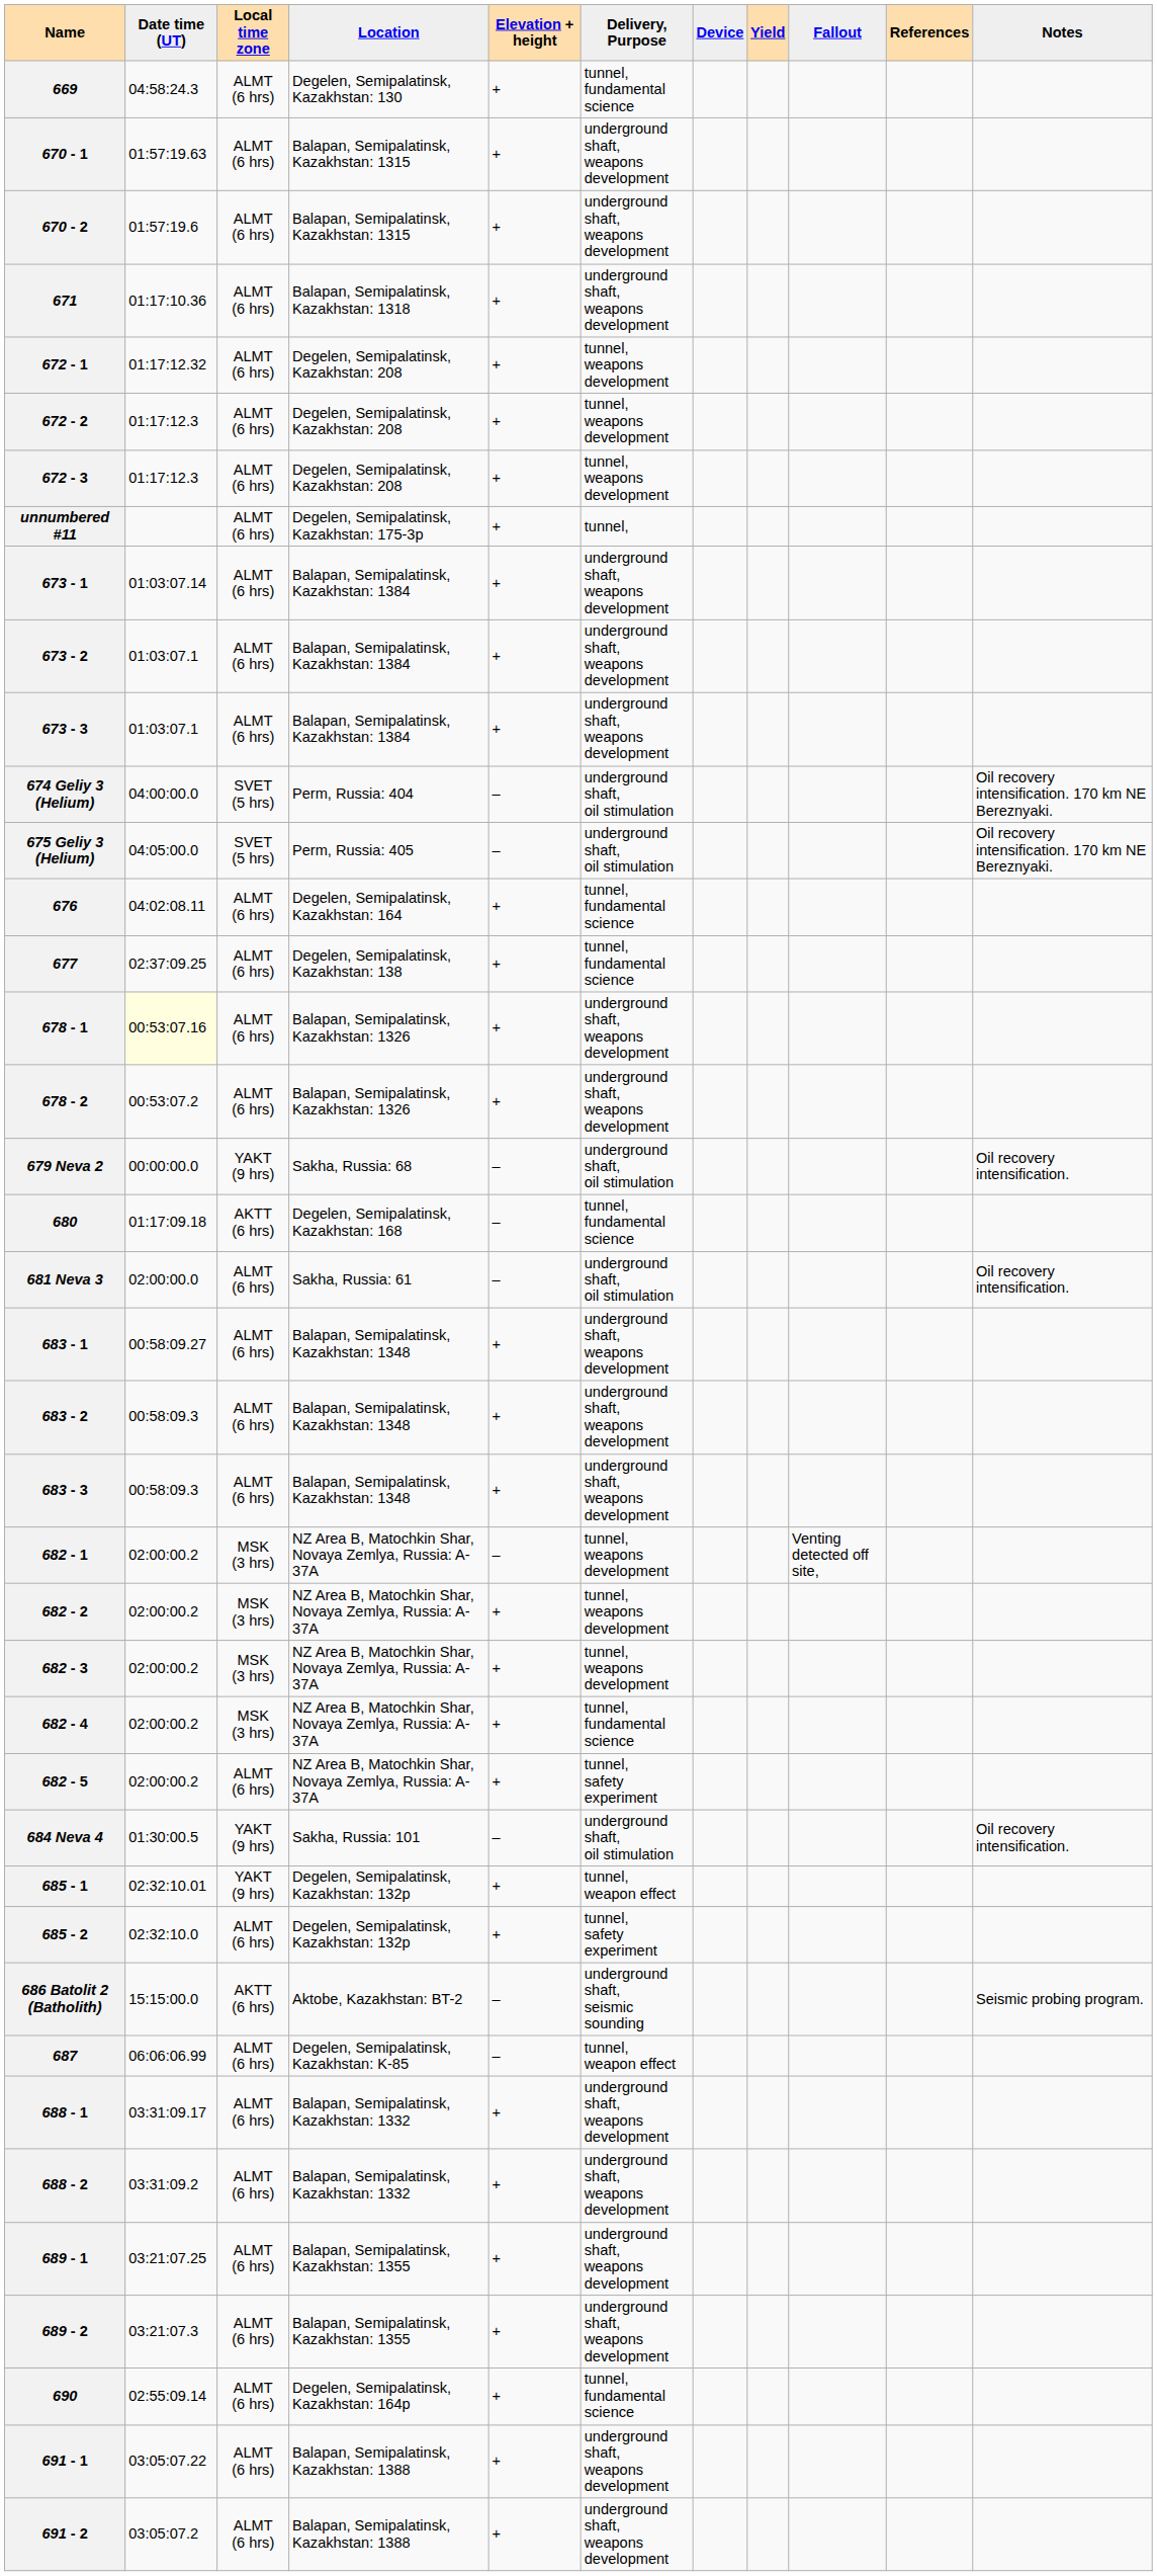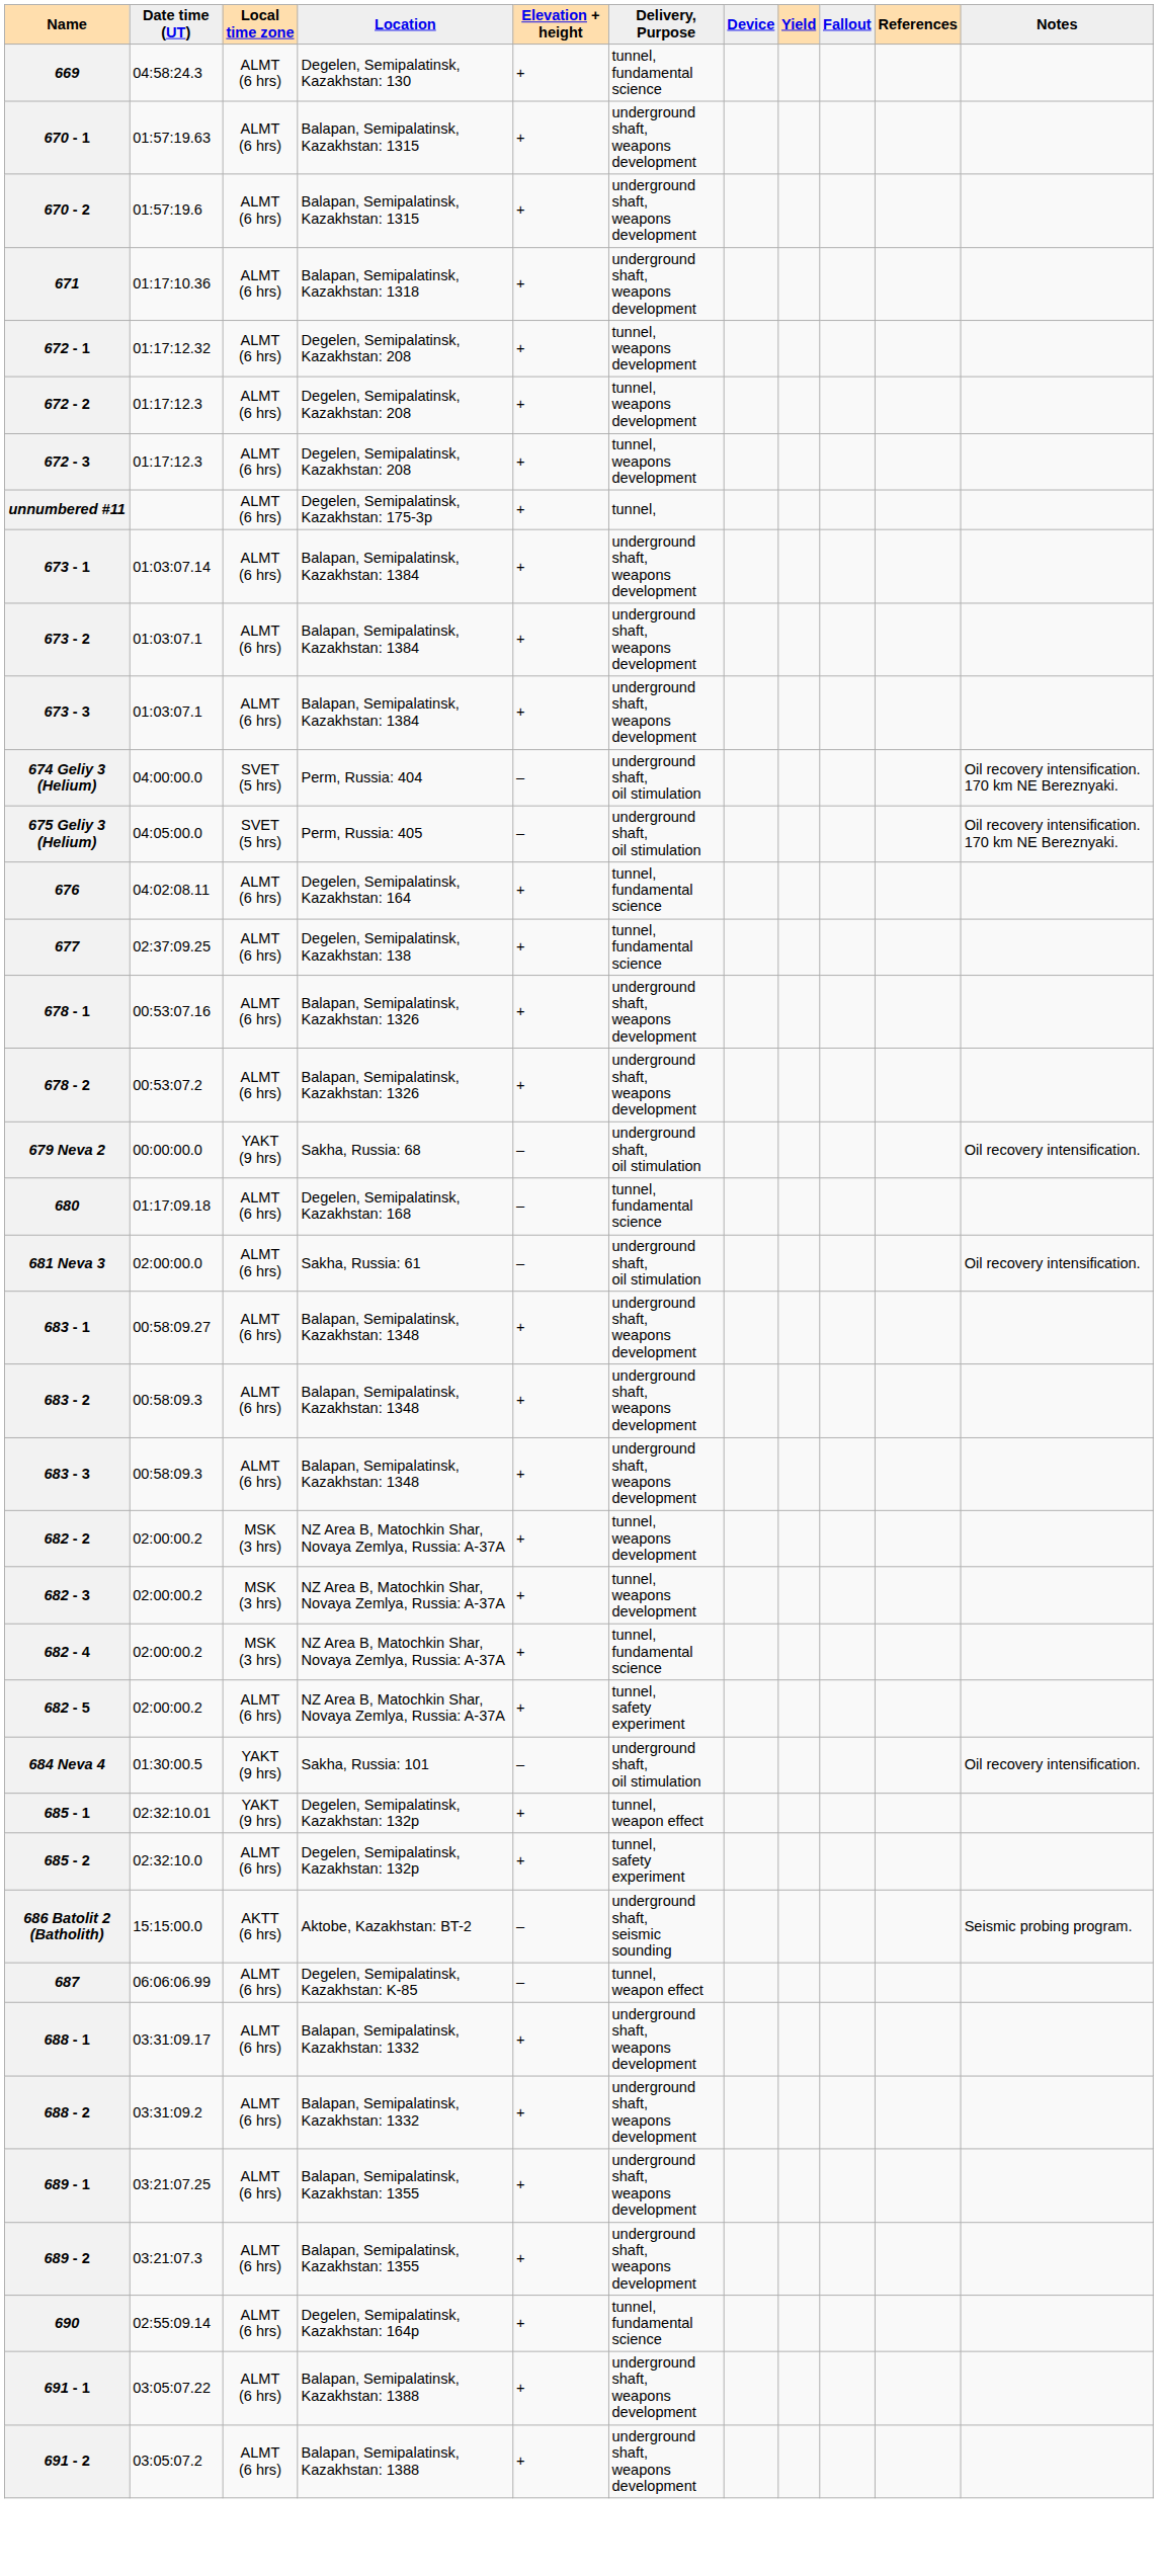678 - 1 | Date time (UT): lightyellow background -> no background
680 | Local time zone: AKTT (6 hrs) -> ALMT (6 hrs)
- row: 682 - 1 | 02:00:00.2 | MSK (3 hrs) | NZ Area B, Matochkin Shar, Novaya Zemlya, Russia: A-37A | – | tunnel, weapons development | Venting detected off site,
